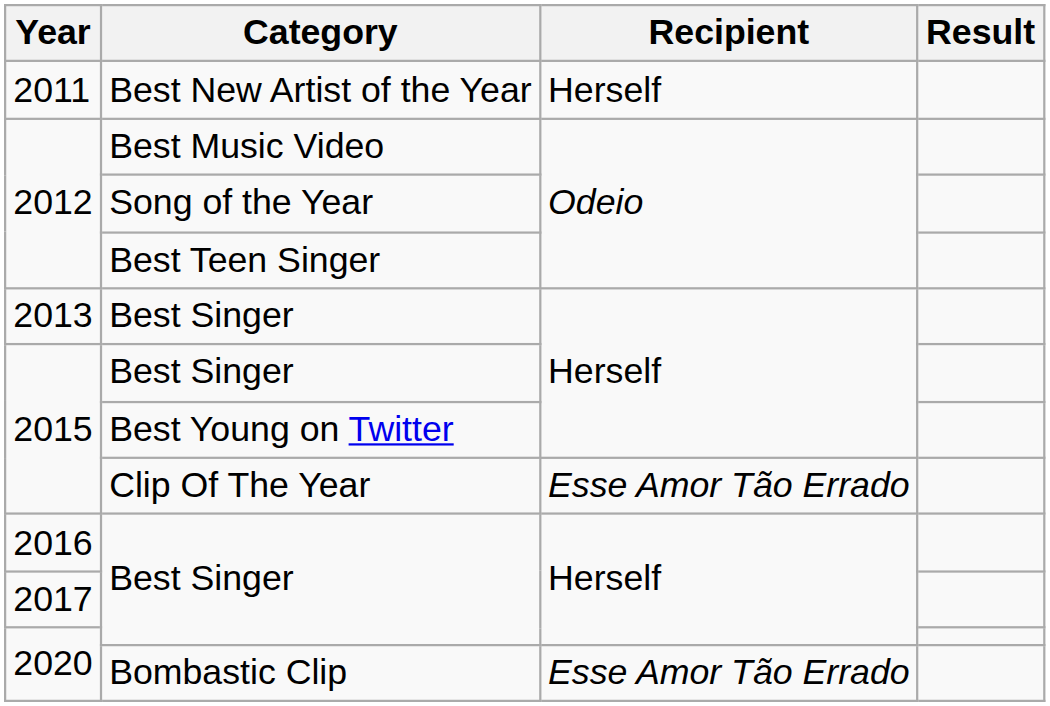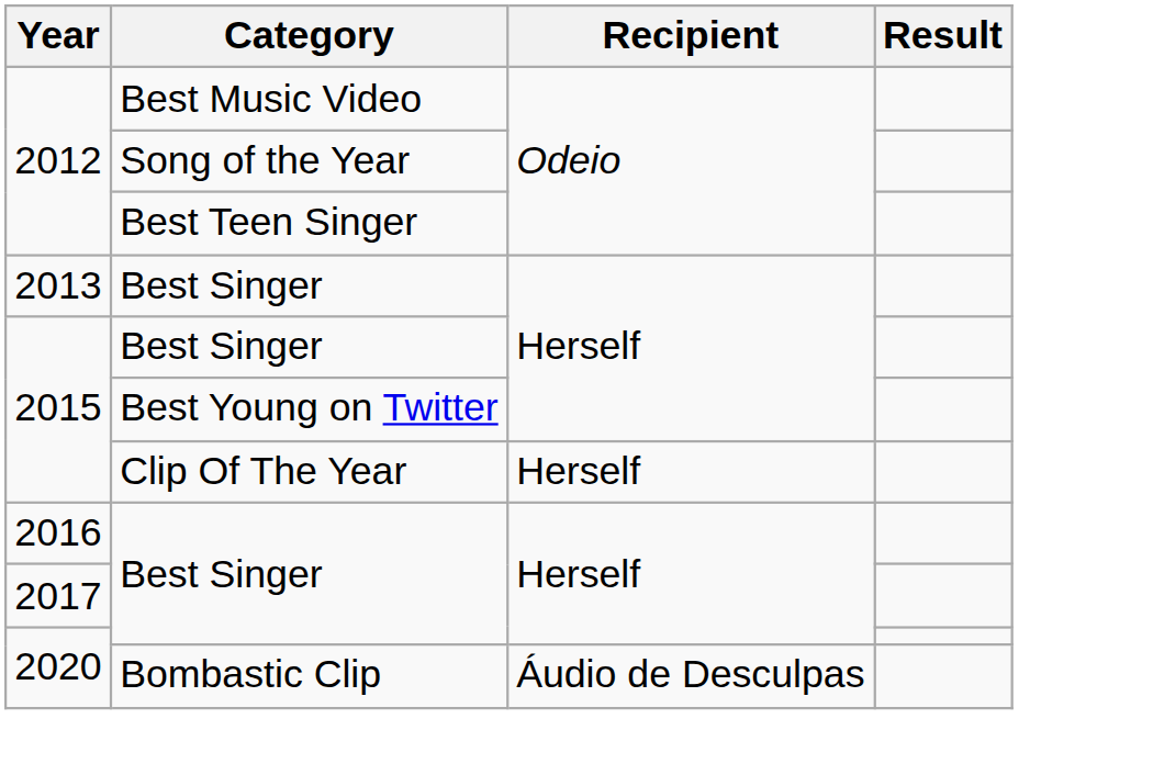- row: 2011 | Best New Artist of the Year | Herself
Clip Of The Year | Recipient: Esse Amor Tão Errado -> Herself
Bombastic Clip | Recipient: Esse Amor Tão Errado -> Áudio de Desculpas
